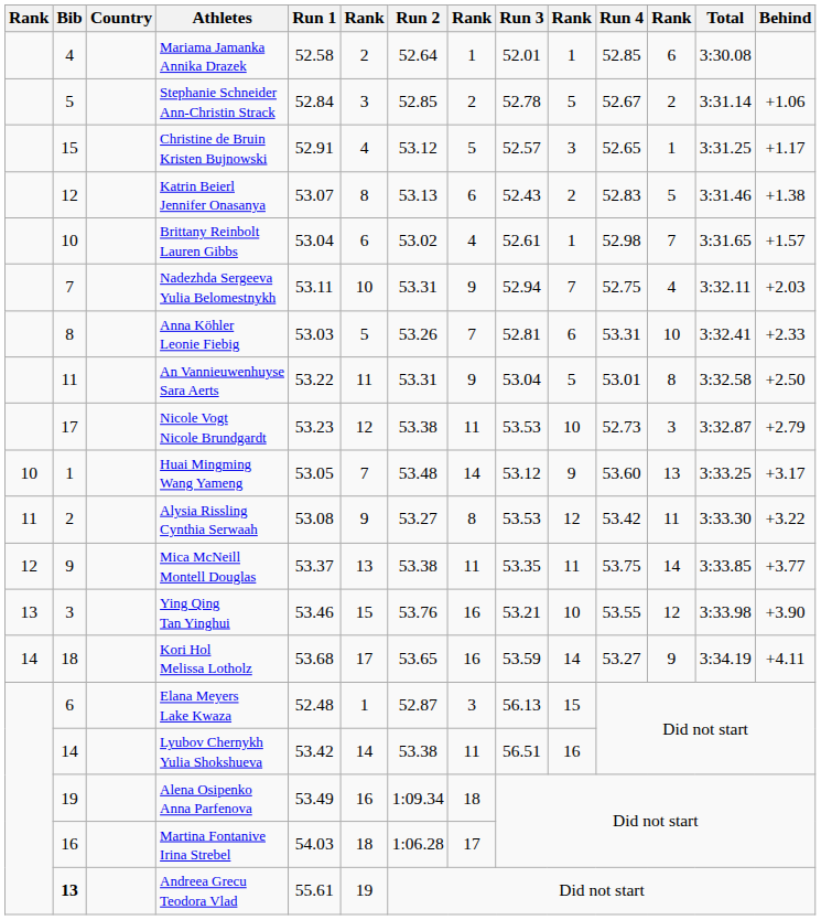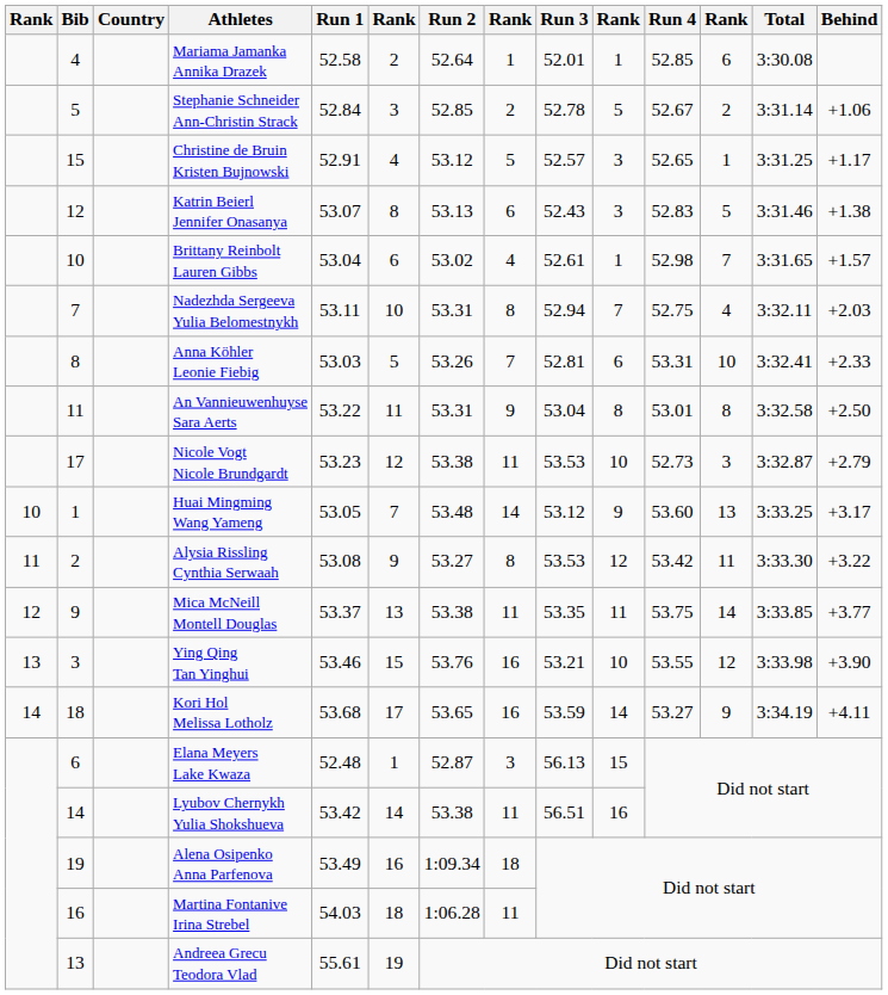Katrin Beierl Jennifer Onasanya | column 10: 2 -> 3
Nadezhda Sergeeva Yulia Belomestnykh | column 8: 9 -> 8
An Vannieuwenhuyse Sara Aerts | column 10: 5 -> 8
Martina Fontanive Irina Strebel | column 8: 17 -> 11
Andreea Grecu Teodora Vlad | Bib: bold -> normal
